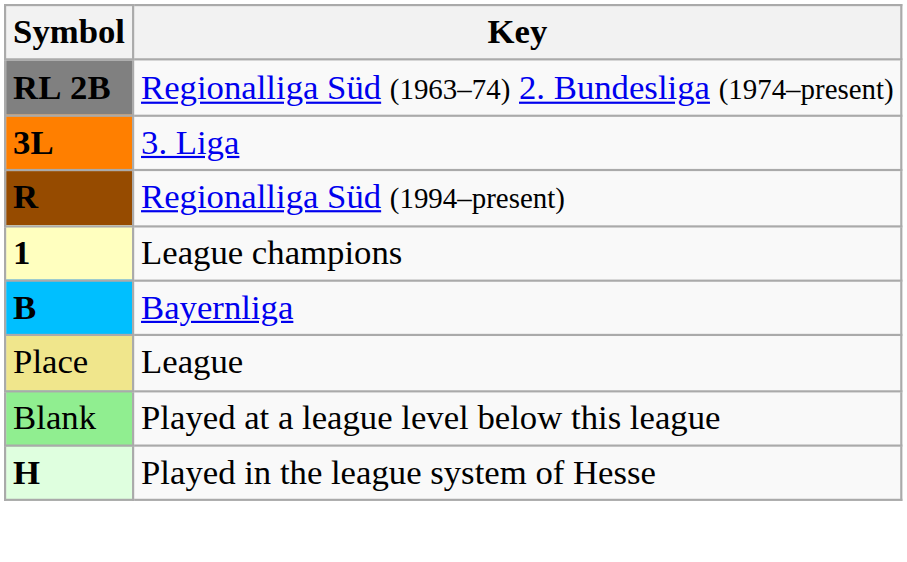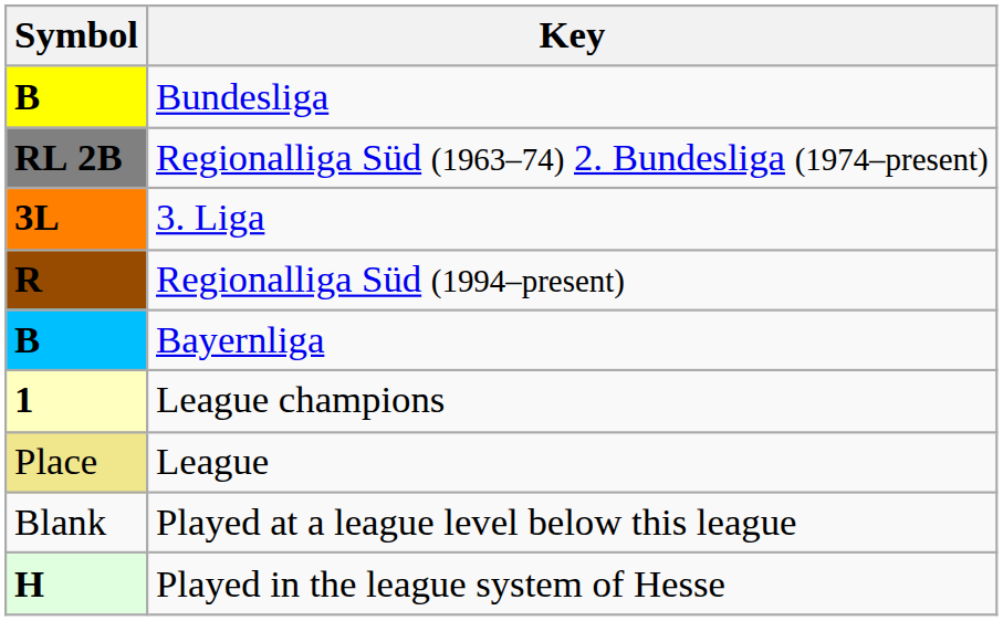+ row: B | Bundesliga
rows swapped: Bayernliga <-> League champions
Played at a league level below this league | Symbol: lightgreen background -> no background
